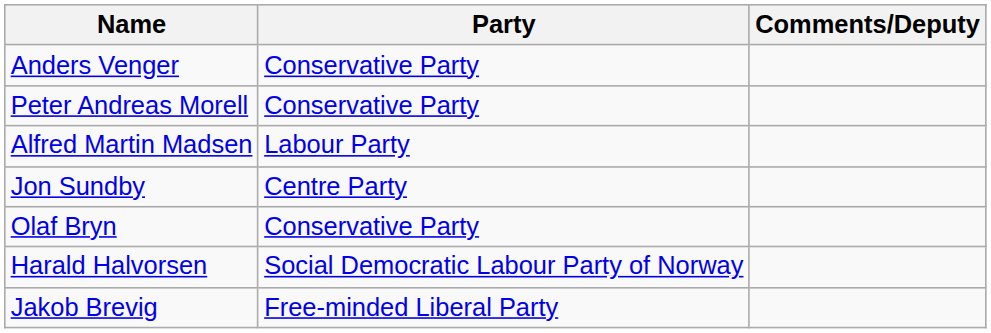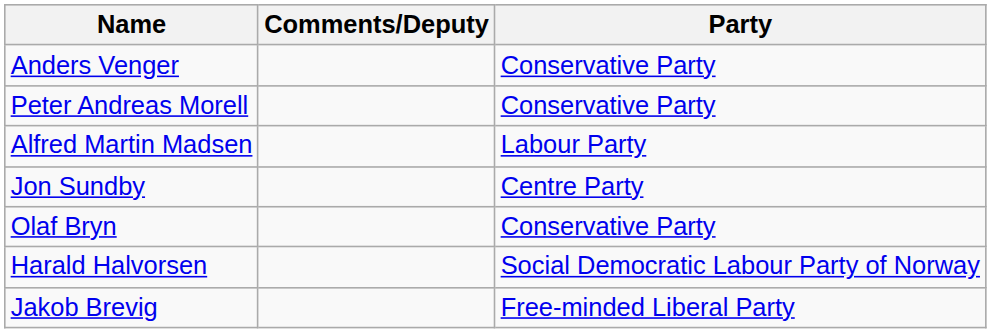columns swapped: Party <-> Comments/Deputy
